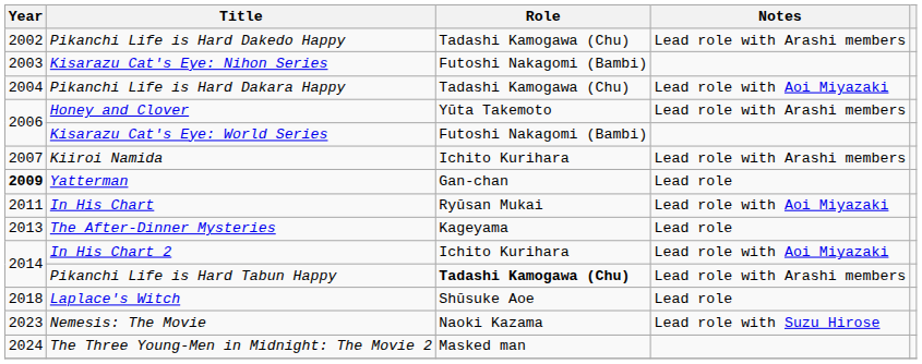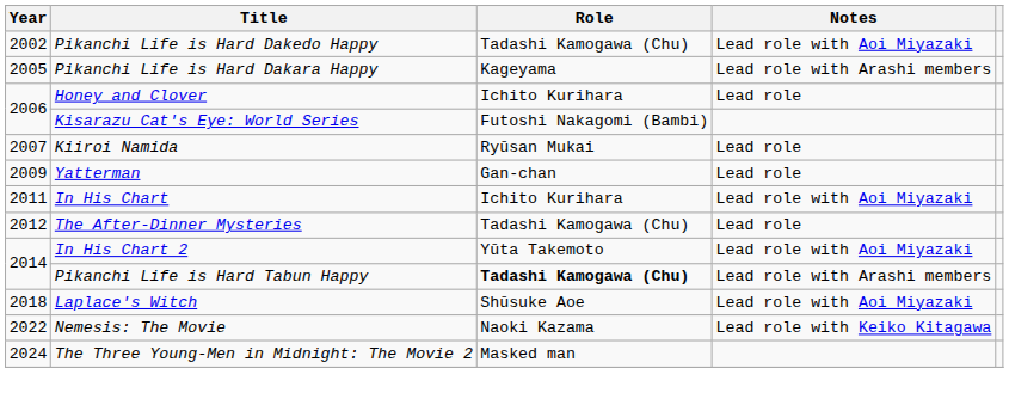Pikanchi Life is Hard Dakedo Happy | Notes: Lead role with Arashi members -> Lead role with Aoi Miyazaki
- row: 2003 | Kisarazu Cat's Eye: Nihon Series | Futoshi Nakagomi (Bambi)
Pikanchi Life is Hard Dakara Happy | Year: 2004 -> 2005
Pikanchi Life is Hard Dakara Happy | Role: Tadashi Kamogawa (Chu) -> Kageyama
Pikanchi Life is Hard Dakara Happy | Notes: Lead role with Aoi Miyazaki -> Lead role with Arashi members
Honey and Clover | Role: Yūta Takemoto -> Ichito Kurihara
Honey and Clover | Notes: Lead role with Arashi members -> Lead role
Kiiroi Namida | Role: Ichito Kurihara -> Ryūsan Mukai
Kiiroi Namida | Notes: Lead role with Arashi members -> Lead role
Yatterman | Year: bold -> normal
In His Chart | Role: Ryūsan Mukai -> Ichito Kurihara
The After-Dinner Mysteries | Year: 2013 -> 2012
The After-Dinner Mysteries | Role: Kageyama -> Tadashi Kamogawa (Chu)
In His Chart 2 | Role: Ichito Kurihara -> Yūta Takemoto
Laplace's Witch | Notes: Lead role -> Lead role with Aoi Miyazaki
Nemesis: The Movie | Year: 2023 -> 2022
Nemesis: The Movie | Notes: Lead role with Suzu Hirose -> Lead role with Keiko Kitagawa
